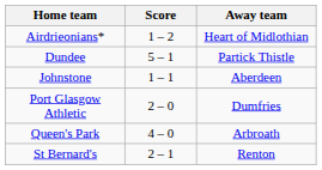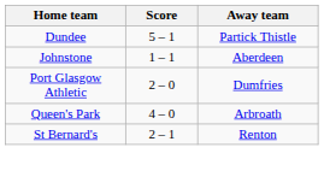- row: Airdrieonians* | 1 – 2 | Heart of Midlothian
